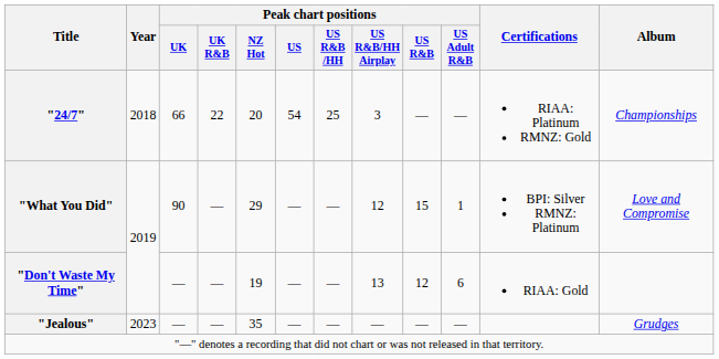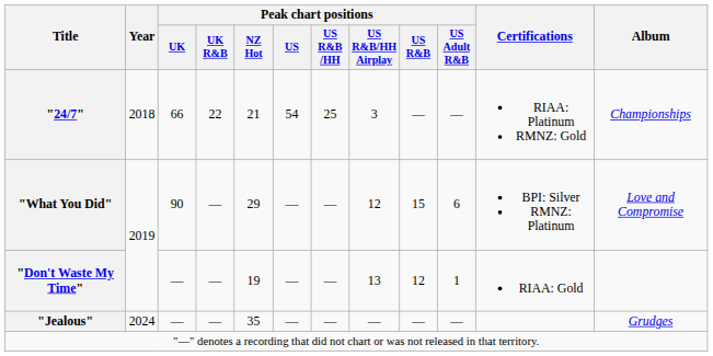"24/7" | Peak chart positions / NZ Hot: 20 -> 21
"What You Did" | Peak chart positions / US Adult R&B: 1 -> 6
"Don't Waste My Time" | Peak chart positions / US Adult R&B: 6 -> 1
"Jealous" | Year: 2023 -> 2024
